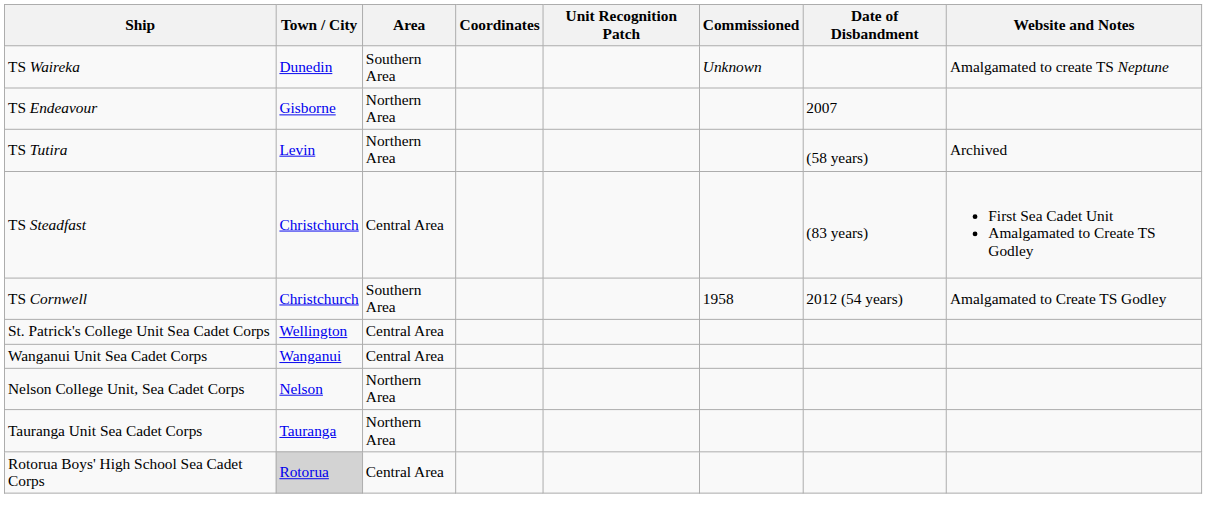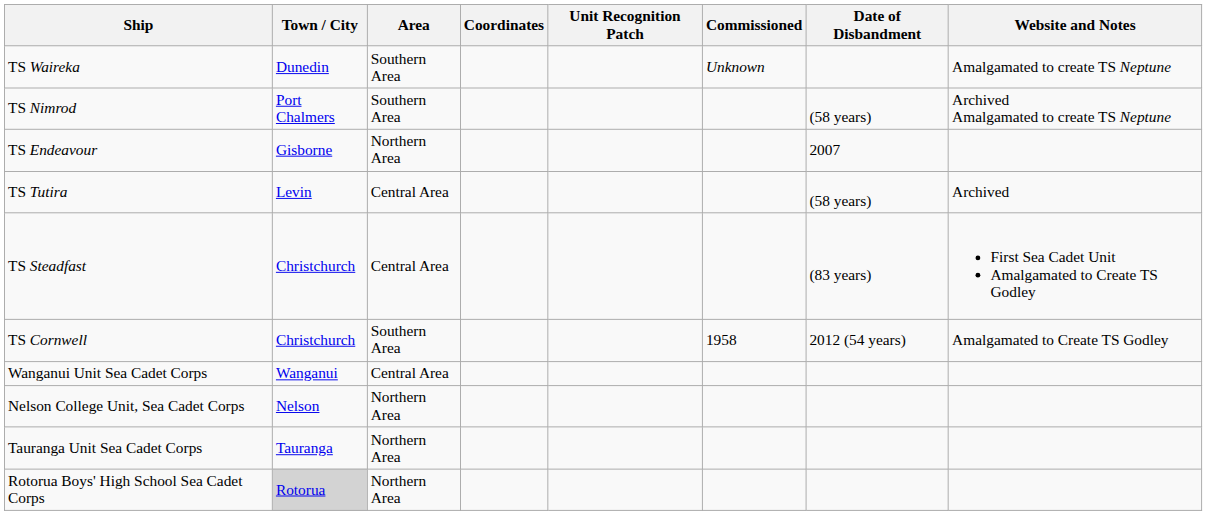+ row: TS Nimrod | Port Chalmers | Southern Area | (58 years) | Archived Amalgamated to create TS Neptune
TS Tutira | Area: Northern Area -> Central Area
- row: St. Patrick's College Unit Sea Cadet Corps | Wellington | Central Area
Rotorua Boys' High School Sea Cadet Corps | Area: Central Area -> Northern Area
